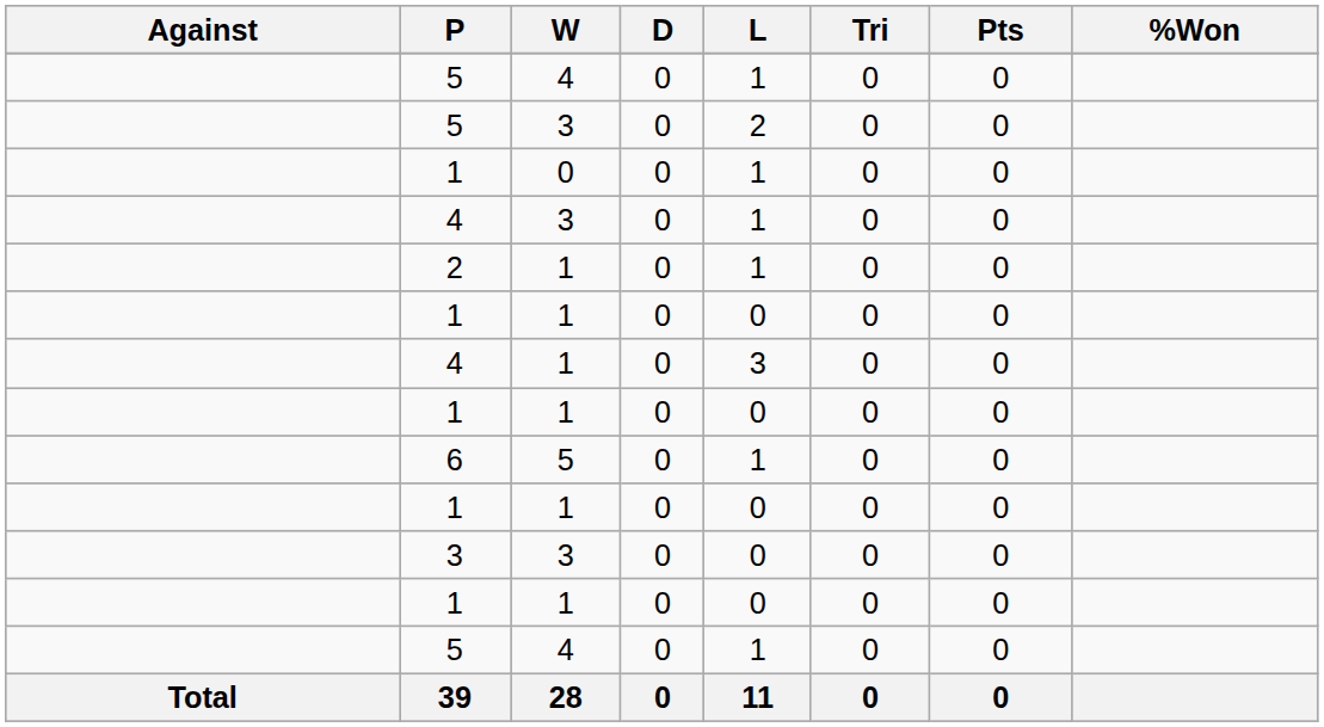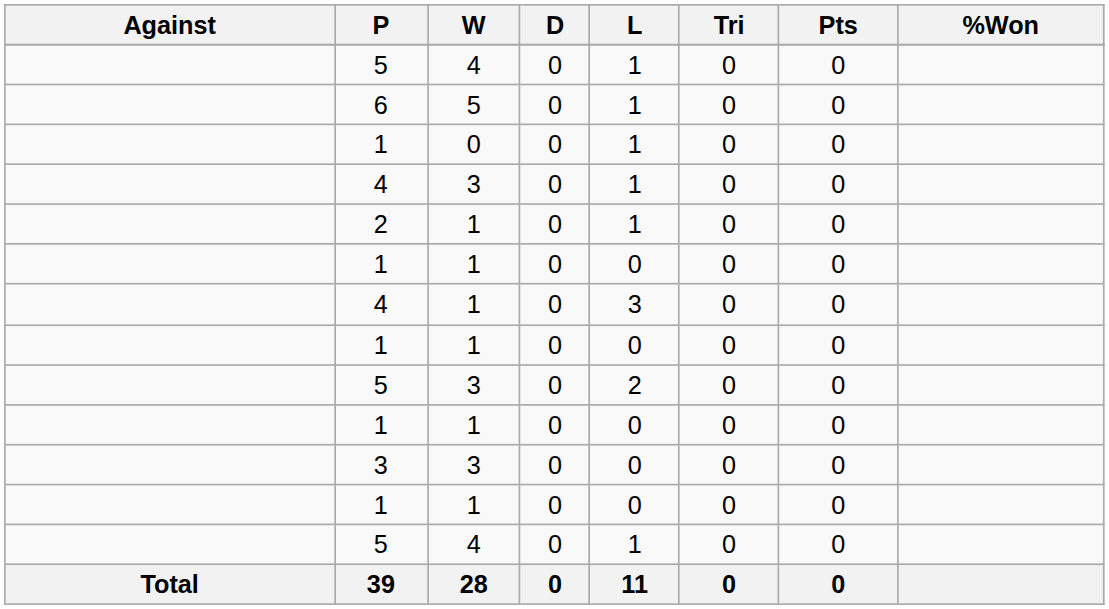rows swapped: 5 / 3 <-> 6
